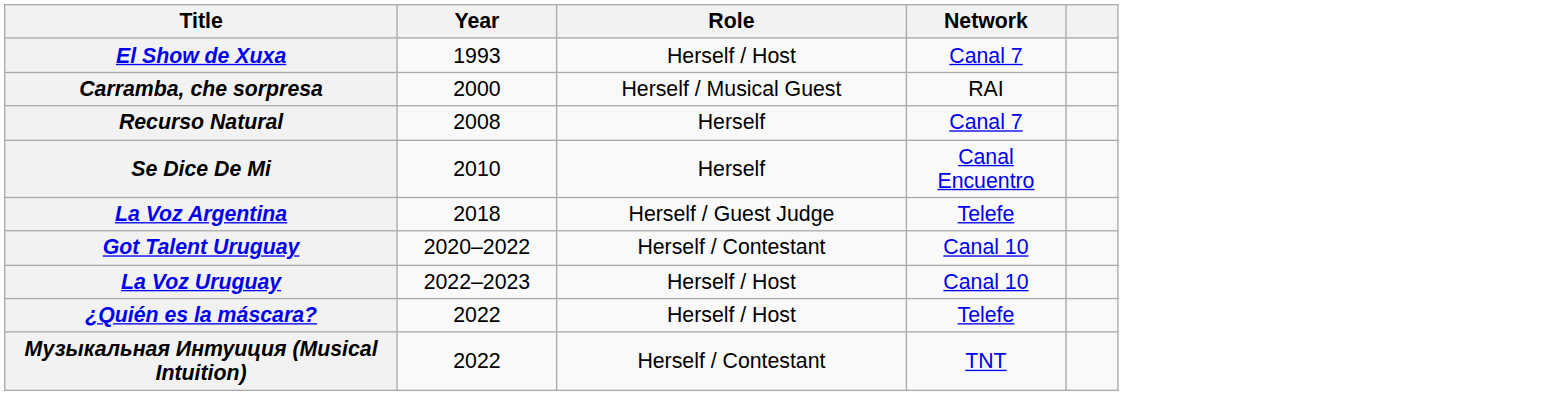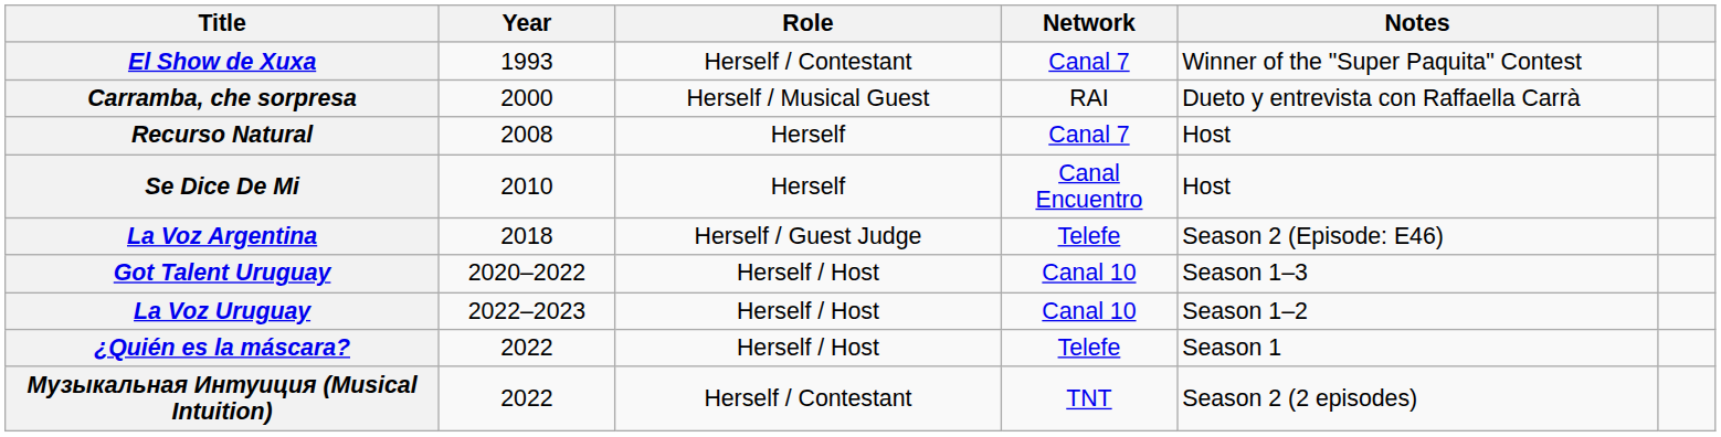+ column: Notes | Winner of the "Super Paquita" Contest | Dueto y entrevista con Raffaella Carrà | Host | Host | Season 2 (Episode: E46) | Season 1–3 | Season 1–2 | Season 1 | Season 2 (2 episodes)
El Show de Xuxa | Role: Herself / Host -> Herself / Contestant
Got Talent Uruguay | Role: Herself / Contestant -> Herself / Host
